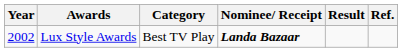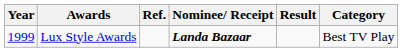columns swapped: Category <-> Ref.
Lux Style Awards | Year: 2002 -> 1999
